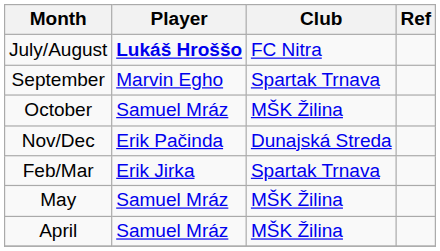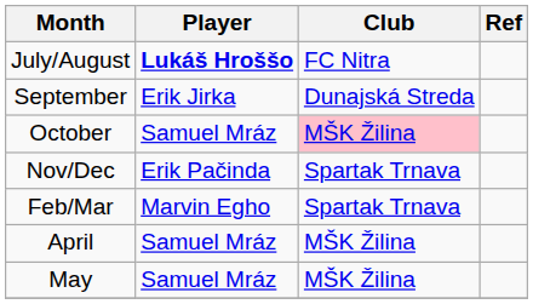September | Player: Marvin Egho -> Erik Jirka
September | Club: Spartak Trnava -> Dunajská Streda
October | Club: no background -> pink background
Nov/Dec | Club: Dunajská Streda -> Spartak Trnava
Feb/Mar | Player: Erik Jirka -> Marvin Egho
rows swapped: April <-> May
